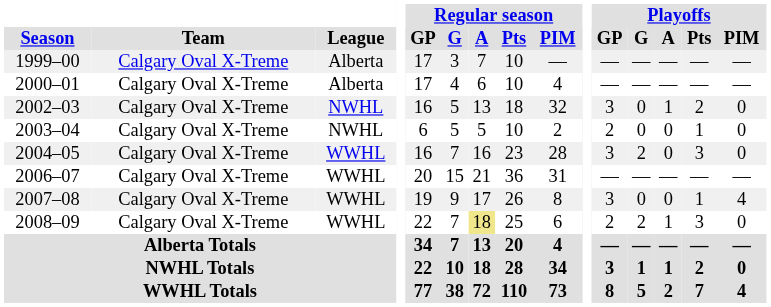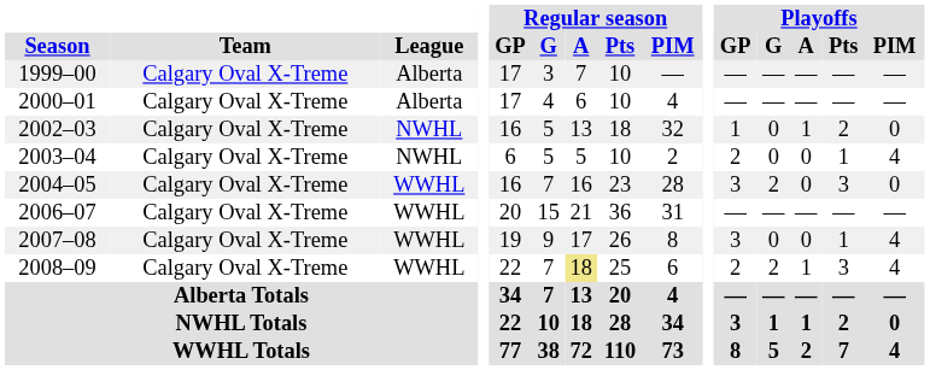2002–03 | Playoffs / GP: 3 -> 1
2003–04 | Playoffs / PIM: 0 -> 4
2008–09 | Playoffs / PIM: 0 -> 4
